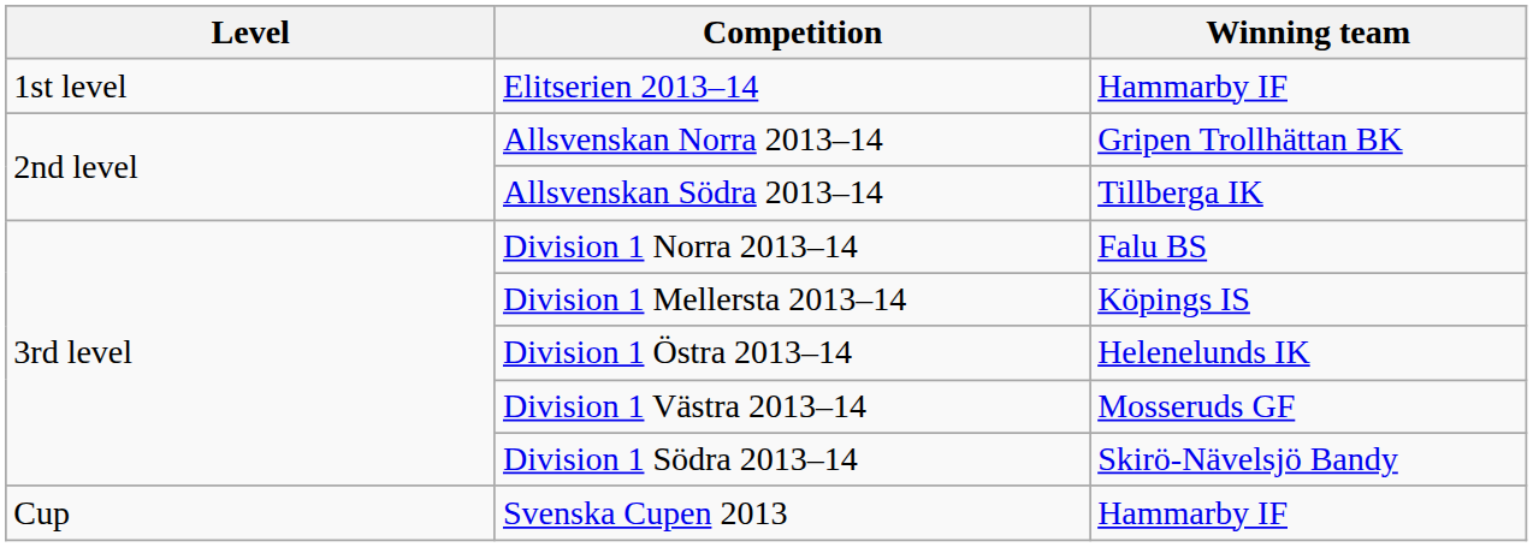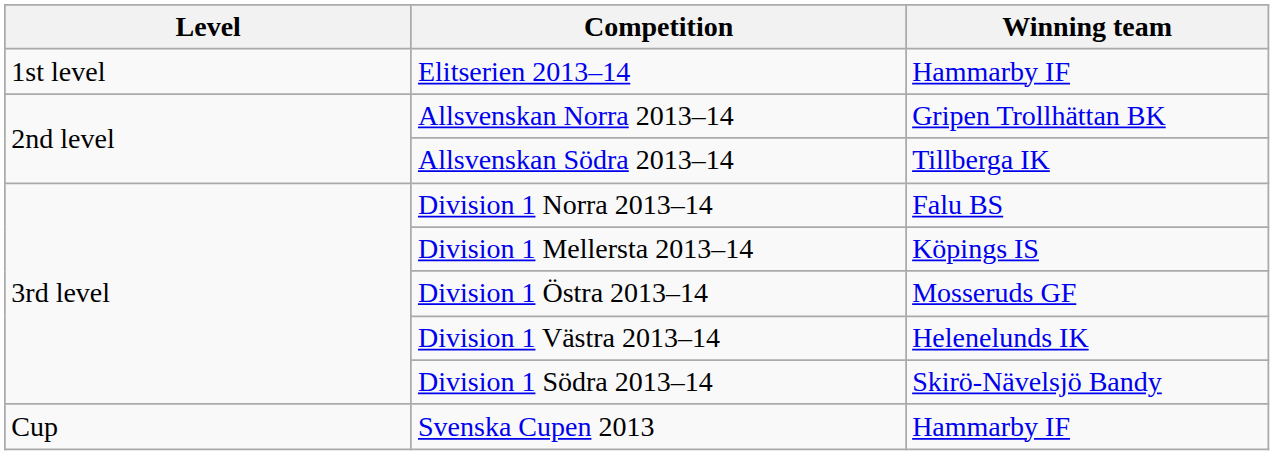Division 1 Östra 2013–14 | Winning team: Helenelunds IK -> Mosseruds GF
Division 1 Västra 2013–14 | Winning team: Mosseruds GF -> Helenelunds IK
